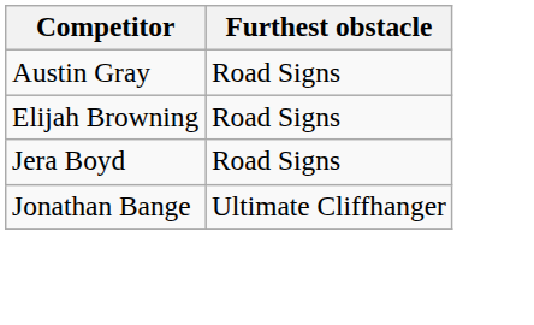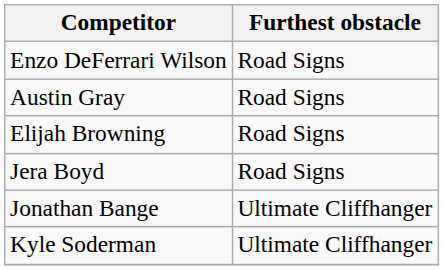+ row: Enzo DeFerrari Wilson | Road Signs
+ row: Kyle Soderman | Ultimate Cliffhanger
